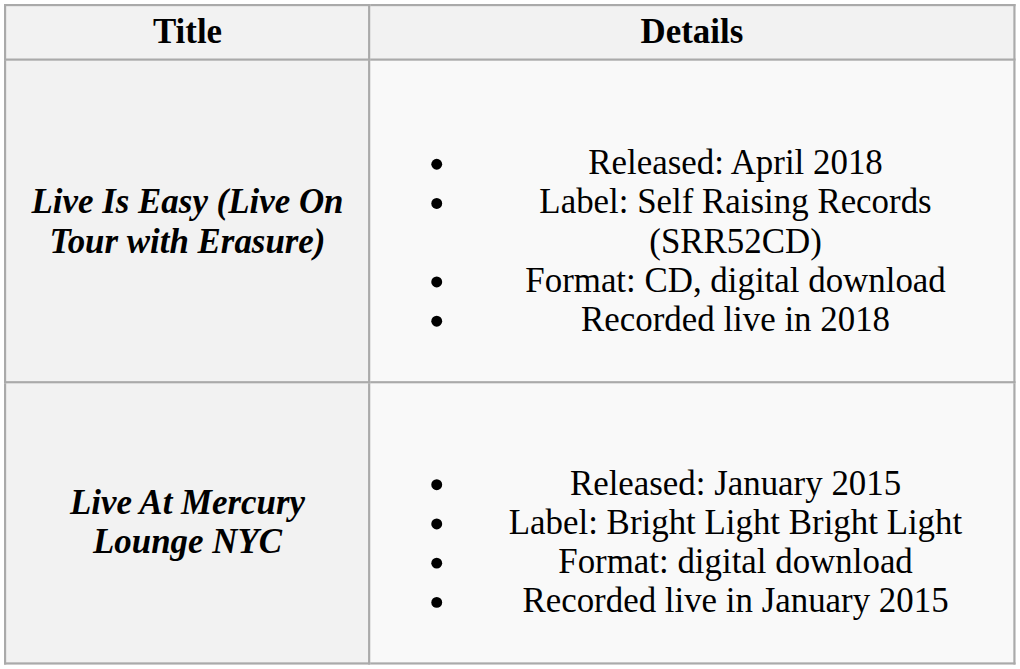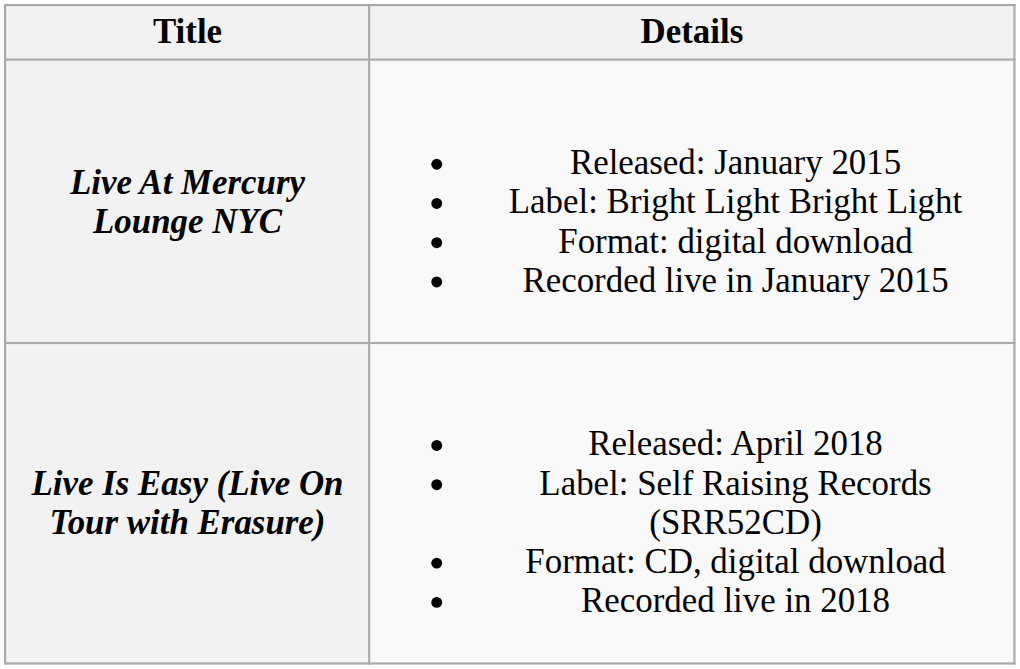rows swapped: Live At Mercury Lounge NYC <-> Live Is Easy (Live On Tour with Erasure)
